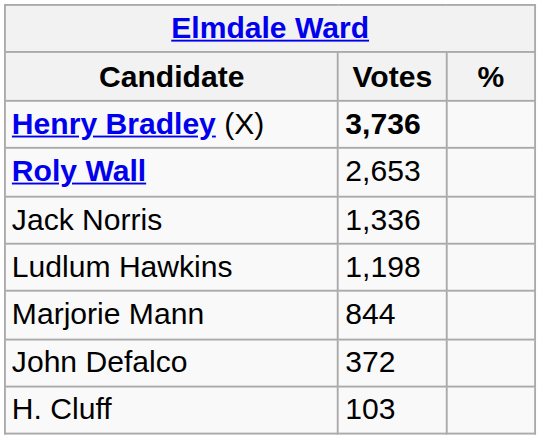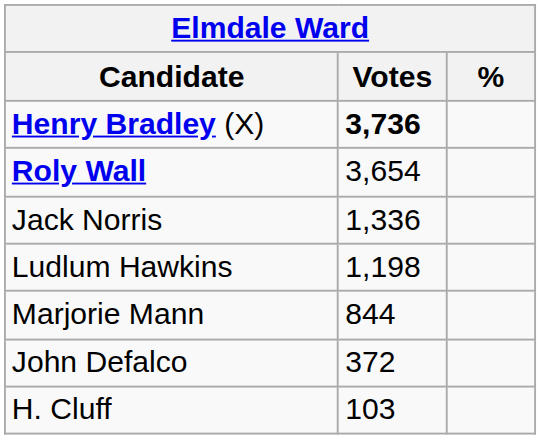Roly Wall | Votes: 2,653 -> 3,654
